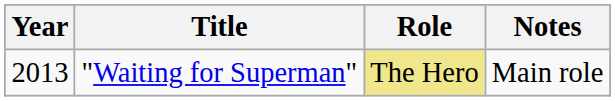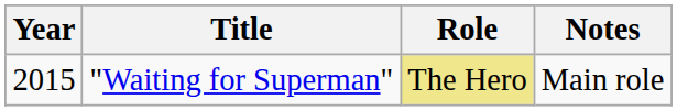"Waiting for Superman" | Year: 2013 -> 2015
